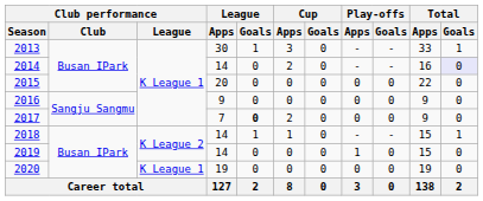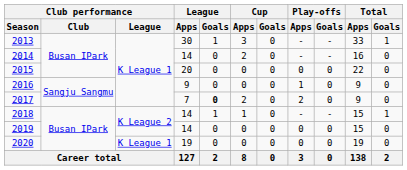2014 | Total / Goals: lavender background -> no background
2016 | Play-offs / Apps: 0 -> 1
2017 | Play-offs / Apps: 0 -> 2
2019 | Play-offs / Apps: 1 -> 0
